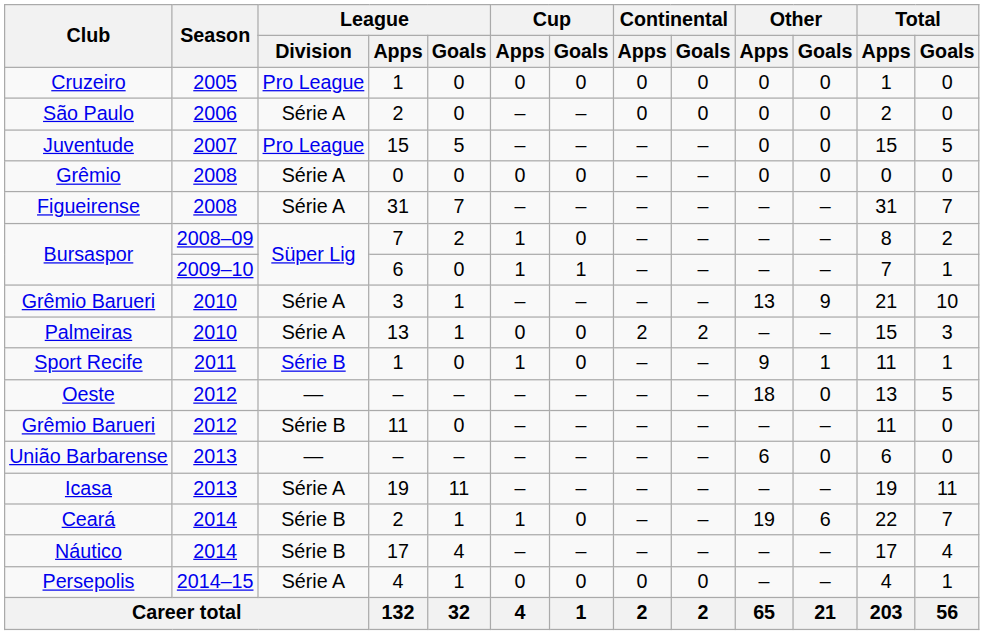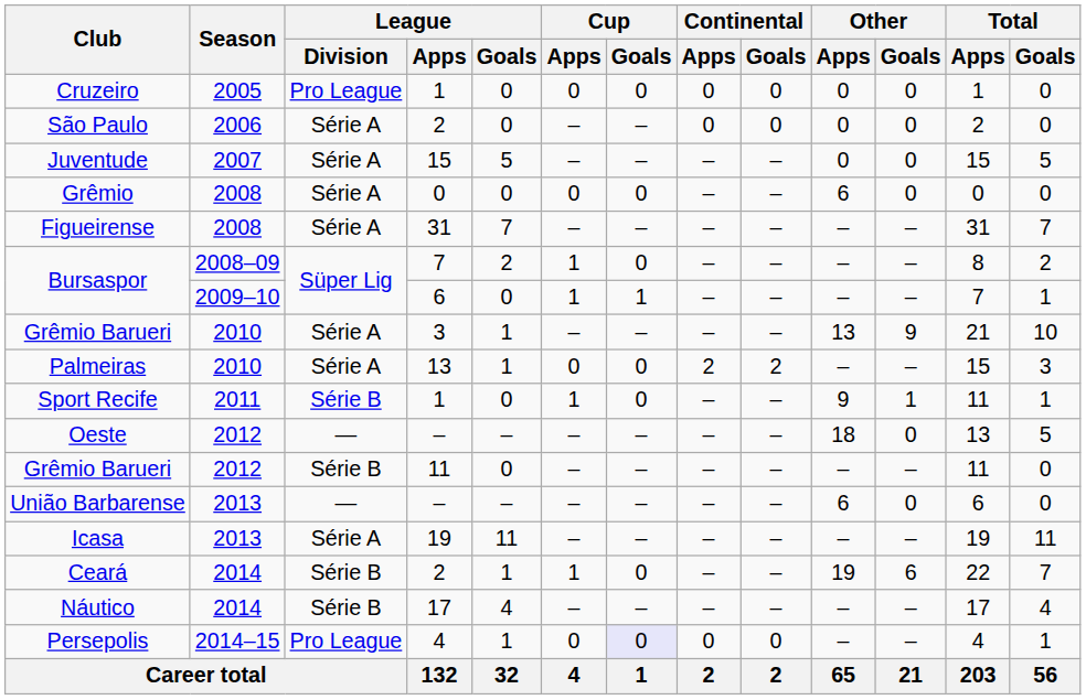Juventude | League / Division: Pro League -> Série A
Grêmio | Other / Apps: 0 -> 6
Persepolis | League / Division: Série A -> Pro League
Persepolis | Cup / Goals: no background -> lavender background
